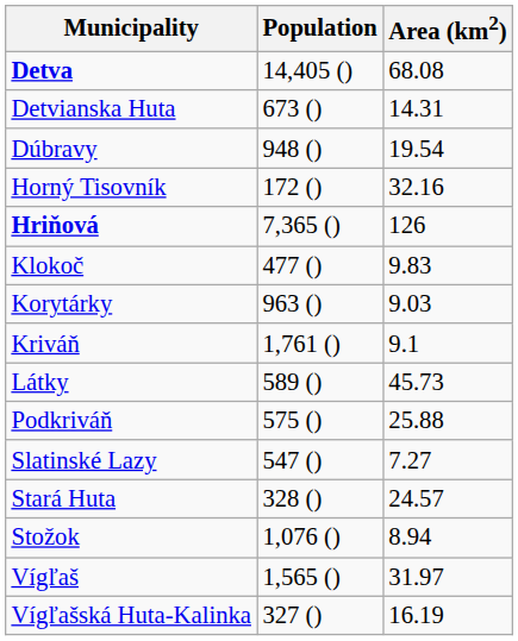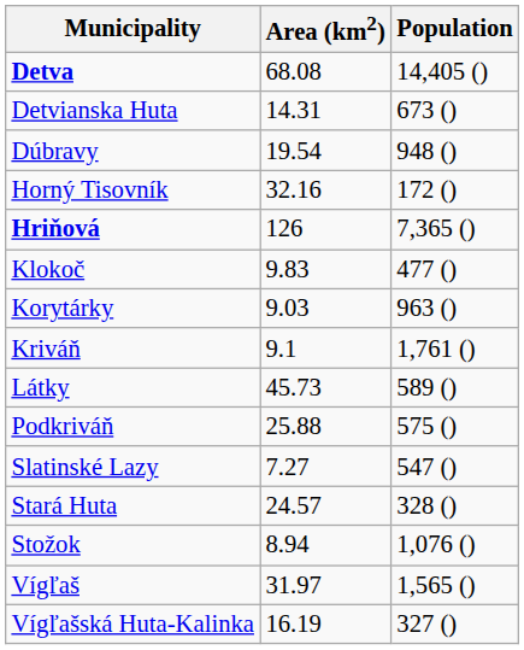columns swapped: Area (km2) <-> Population
